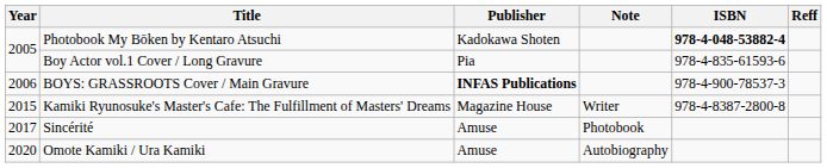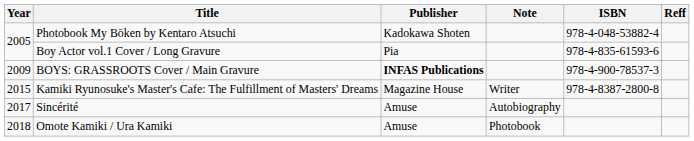Photobook My Bōken by Kentaro Atsuchi | ISBN: bold -> normal
BOYS: GRASSROOTS Cover / Main Gravure | Year: 2006 -> 2009
Sincérité | Note: Photobook -> Autobiography
Omote Kamiki / Ura Kamiki | Year: 2020 -> 2018
Omote Kamiki / Ura Kamiki | Note: Autobiography -> Photobook
